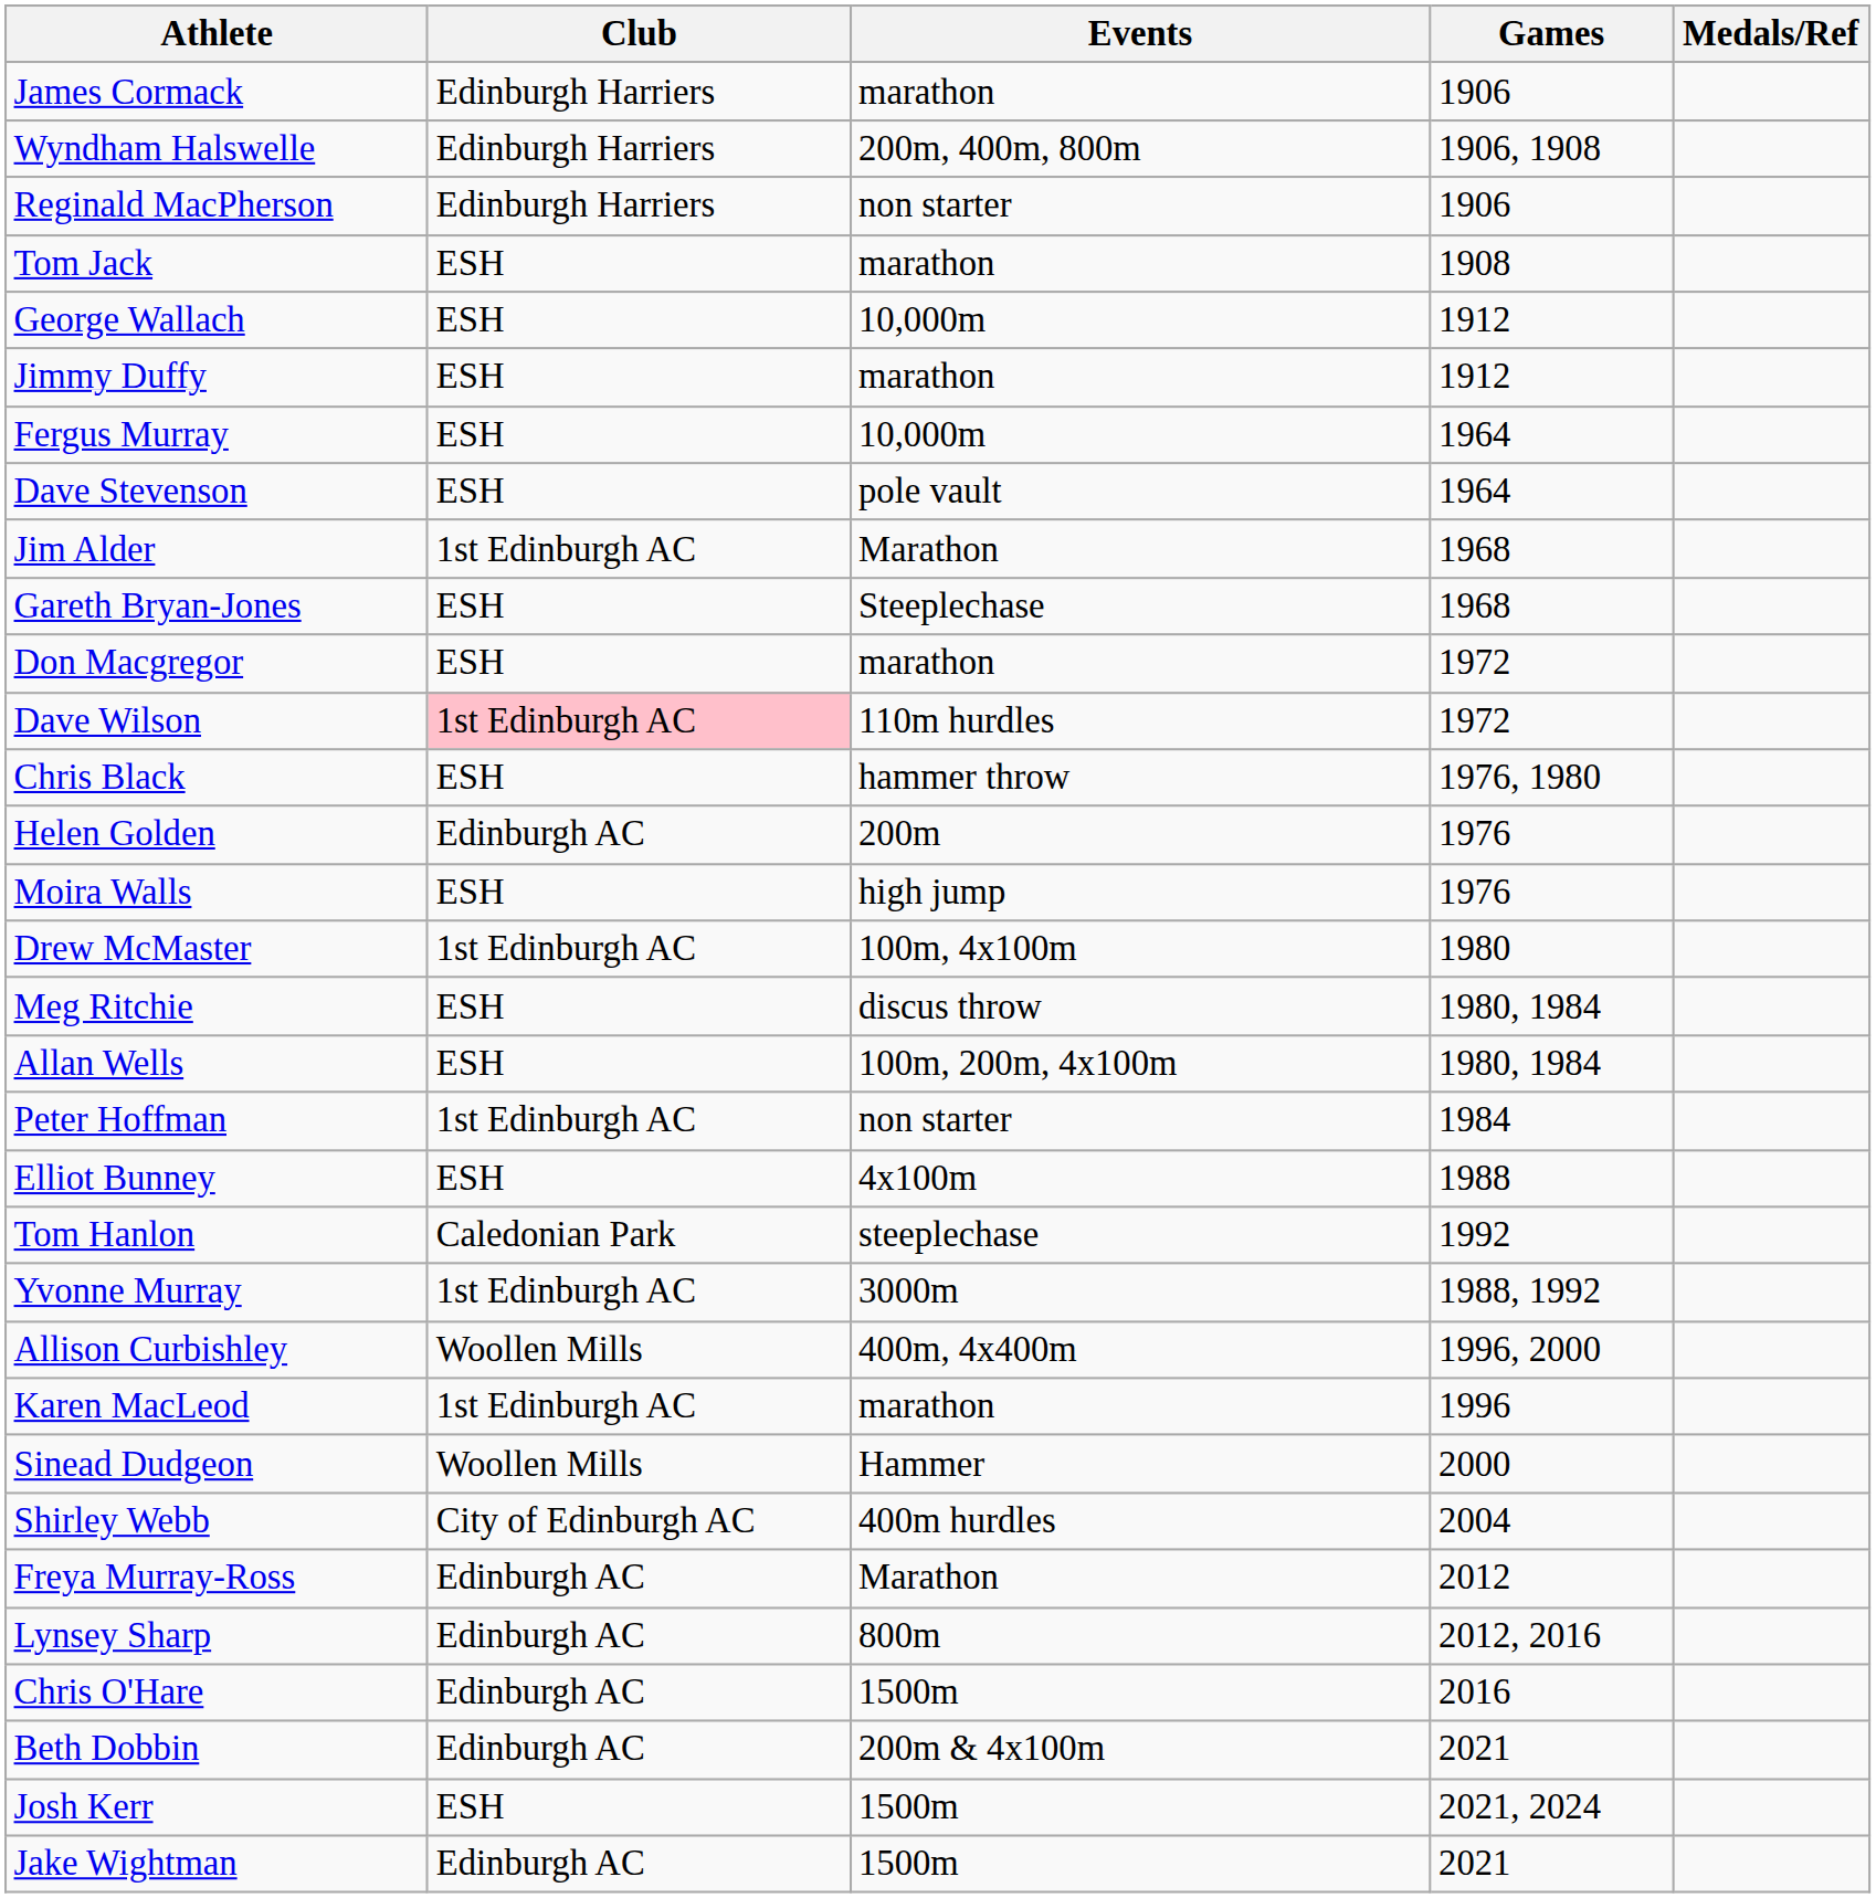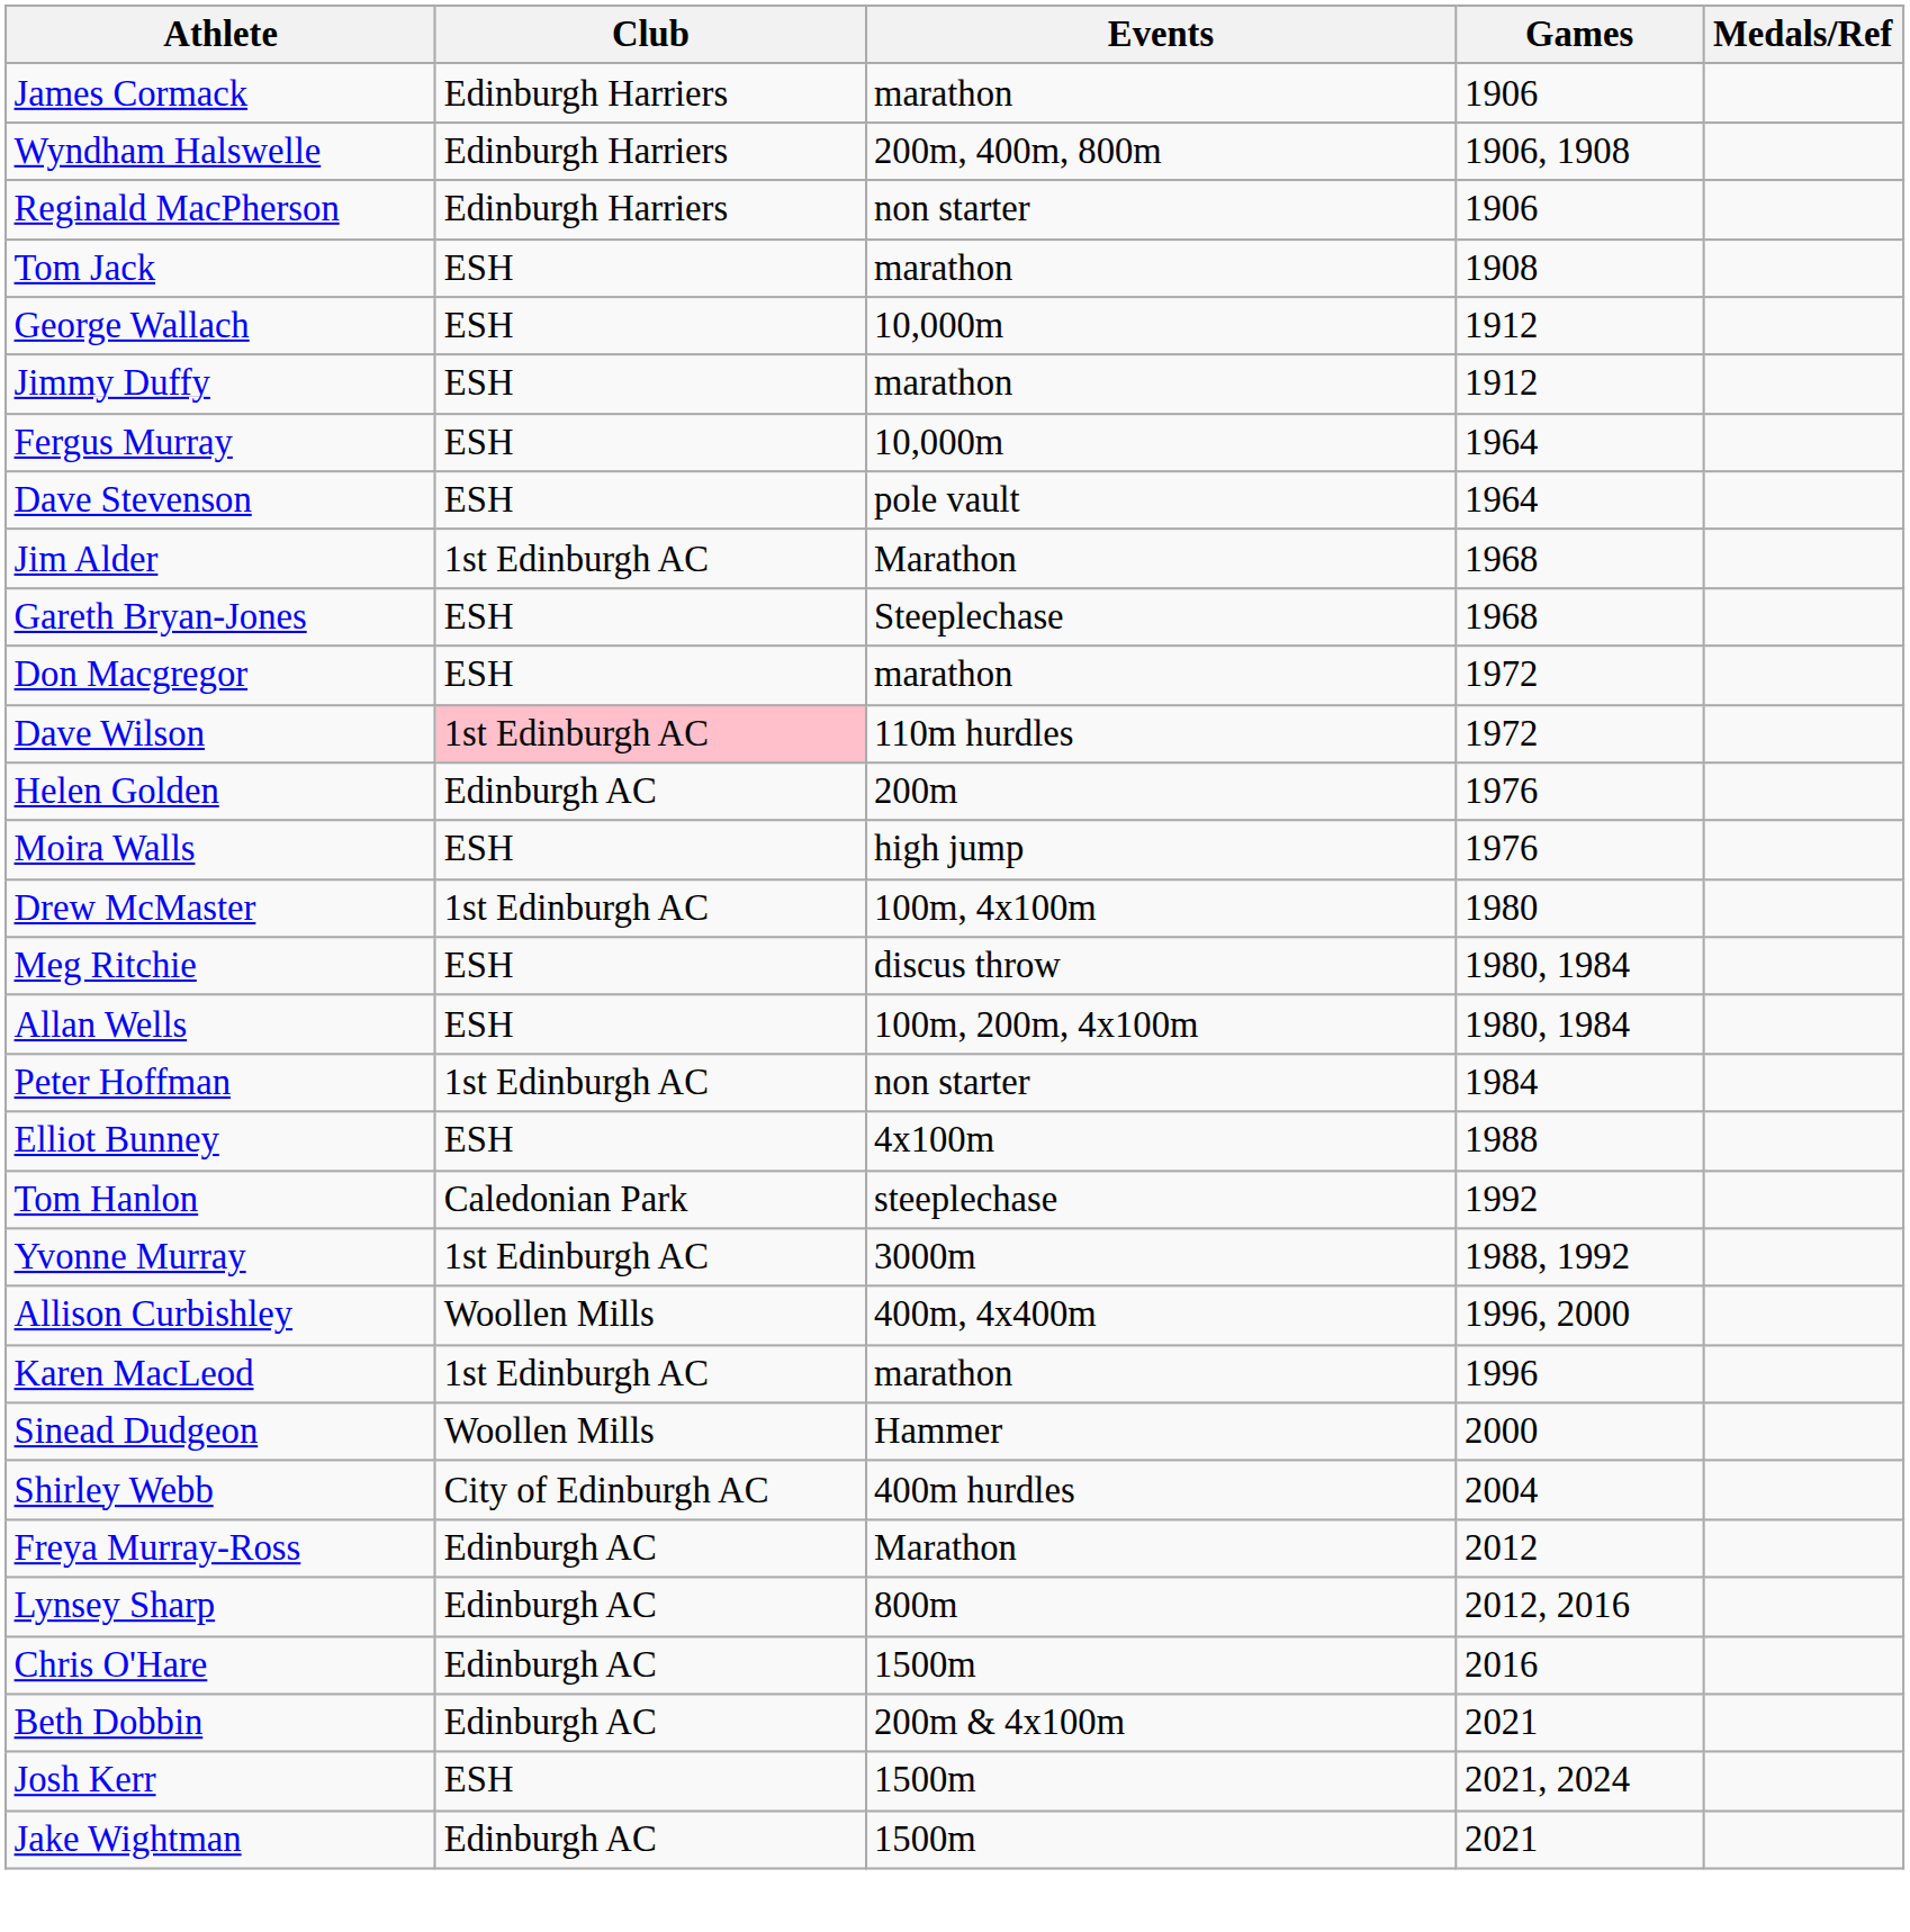- row: Chris Black | ESH | hammer throw | 1976, 1980
